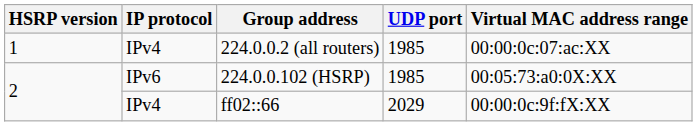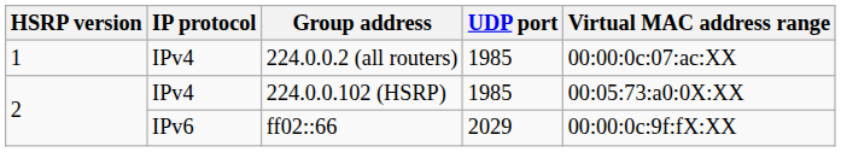224.0.0.102 (HSRP) | IP protocol: IPv6 -> IPv4
ff02::66 | IP protocol: IPv4 -> IPv6
